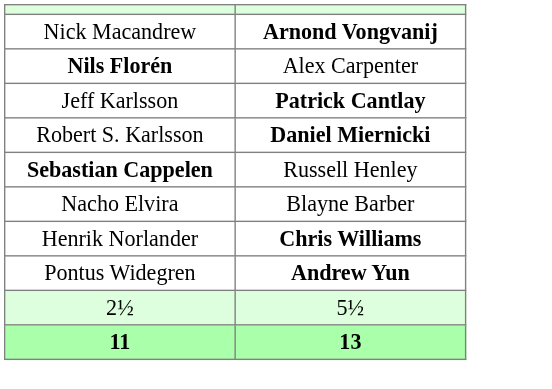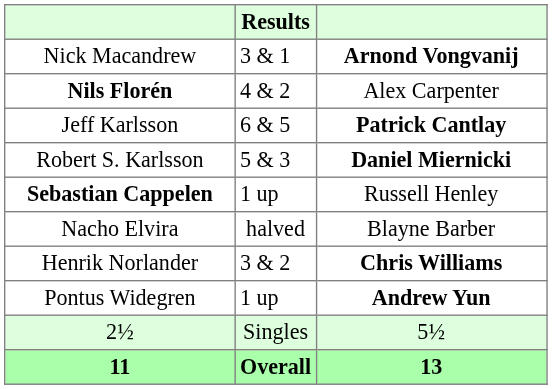+ column: Results | 3 & 1 | 4 & 2 | 6 & 5 | 5 & 3 | 1 up | halved | 3 & 2 | 1 up | Singles | Overall
